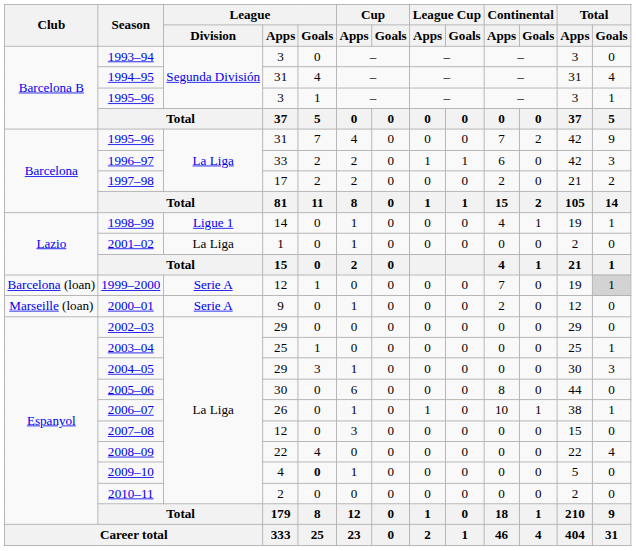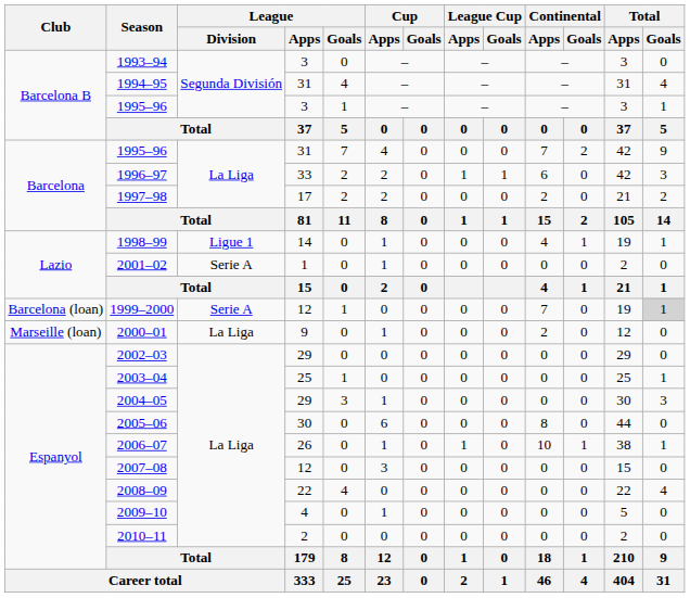2001–02 | League / Division: La Liga -> Serie A
2000–01 | League / Division: Serie A -> La Liga
2009–10 | League / Goals: bold -> normal
